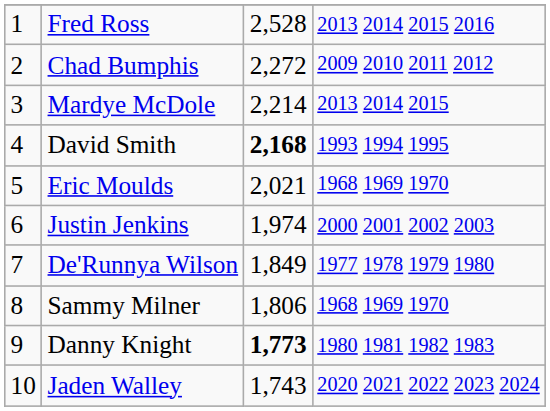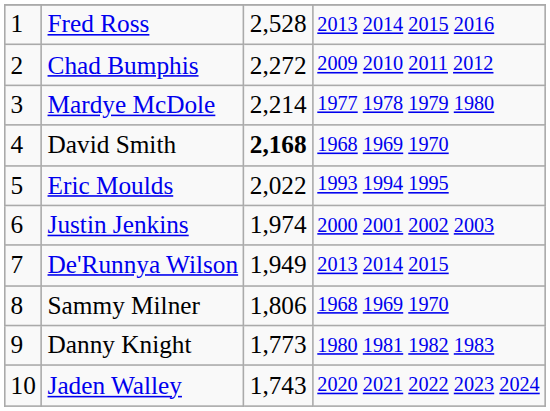Mardye McDole | column 4: 2013 2014 2015 -> 1977 1978 1979 1980
David Smith | column 4: 1993 1994 1995 -> 1968 1969 1970
Eric Moulds | column 3: 2,021 -> 2,022
Eric Moulds | column 4: 1968 1969 1970 -> 1993 1994 1995
De'Runnya Wilson | column 3: 1,849 -> 1,949
De'Runnya Wilson | column 4: 1977 1978 1979 1980 -> 2013 2014 2015
Danny Knight | column 3: bold -> normal
